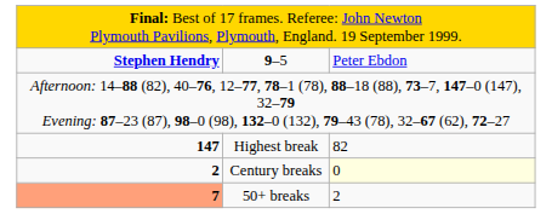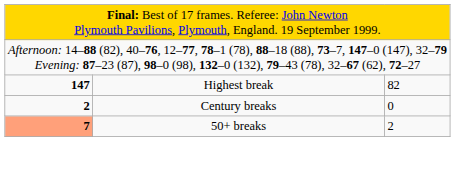- row: Stephen Hendry | 9–5 | Peter Ebdon
Century breaks | column 3: lightyellow background -> no background
